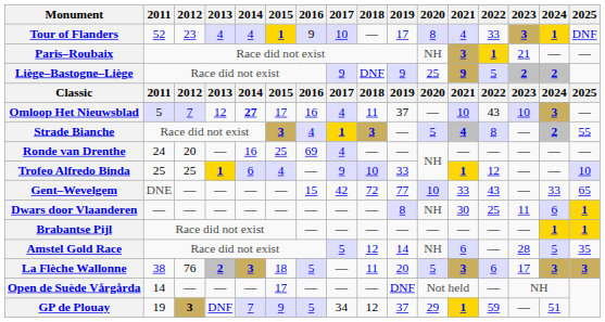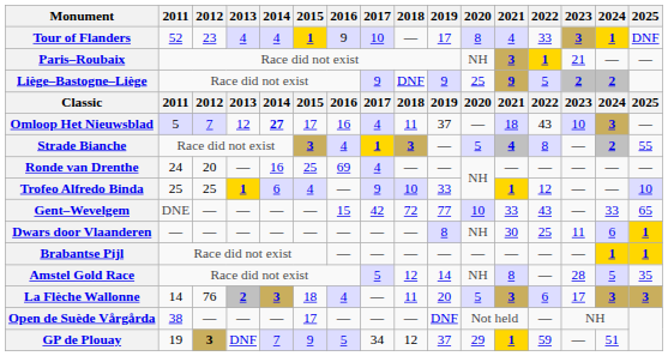Omloop Het Nieuwsblad | 2021: 10 -> 18
Amstel Gold Race | 2021: 6 -> 8
La Flèche Wallonne | 2011: 38 -> 14
La Flèche Wallonne | 2016: 5 -> 4
Open de Suède Vårgårda | 2011: 14 -> 38
